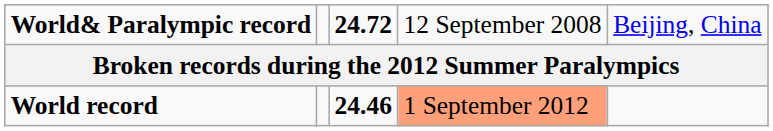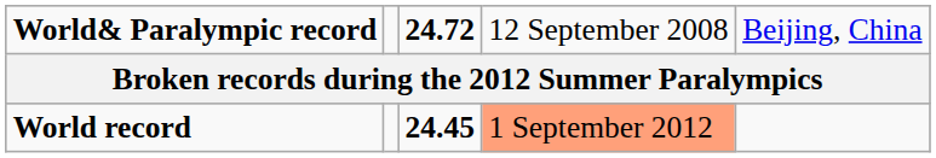World record | column 3: 24.46 -> 24.45
